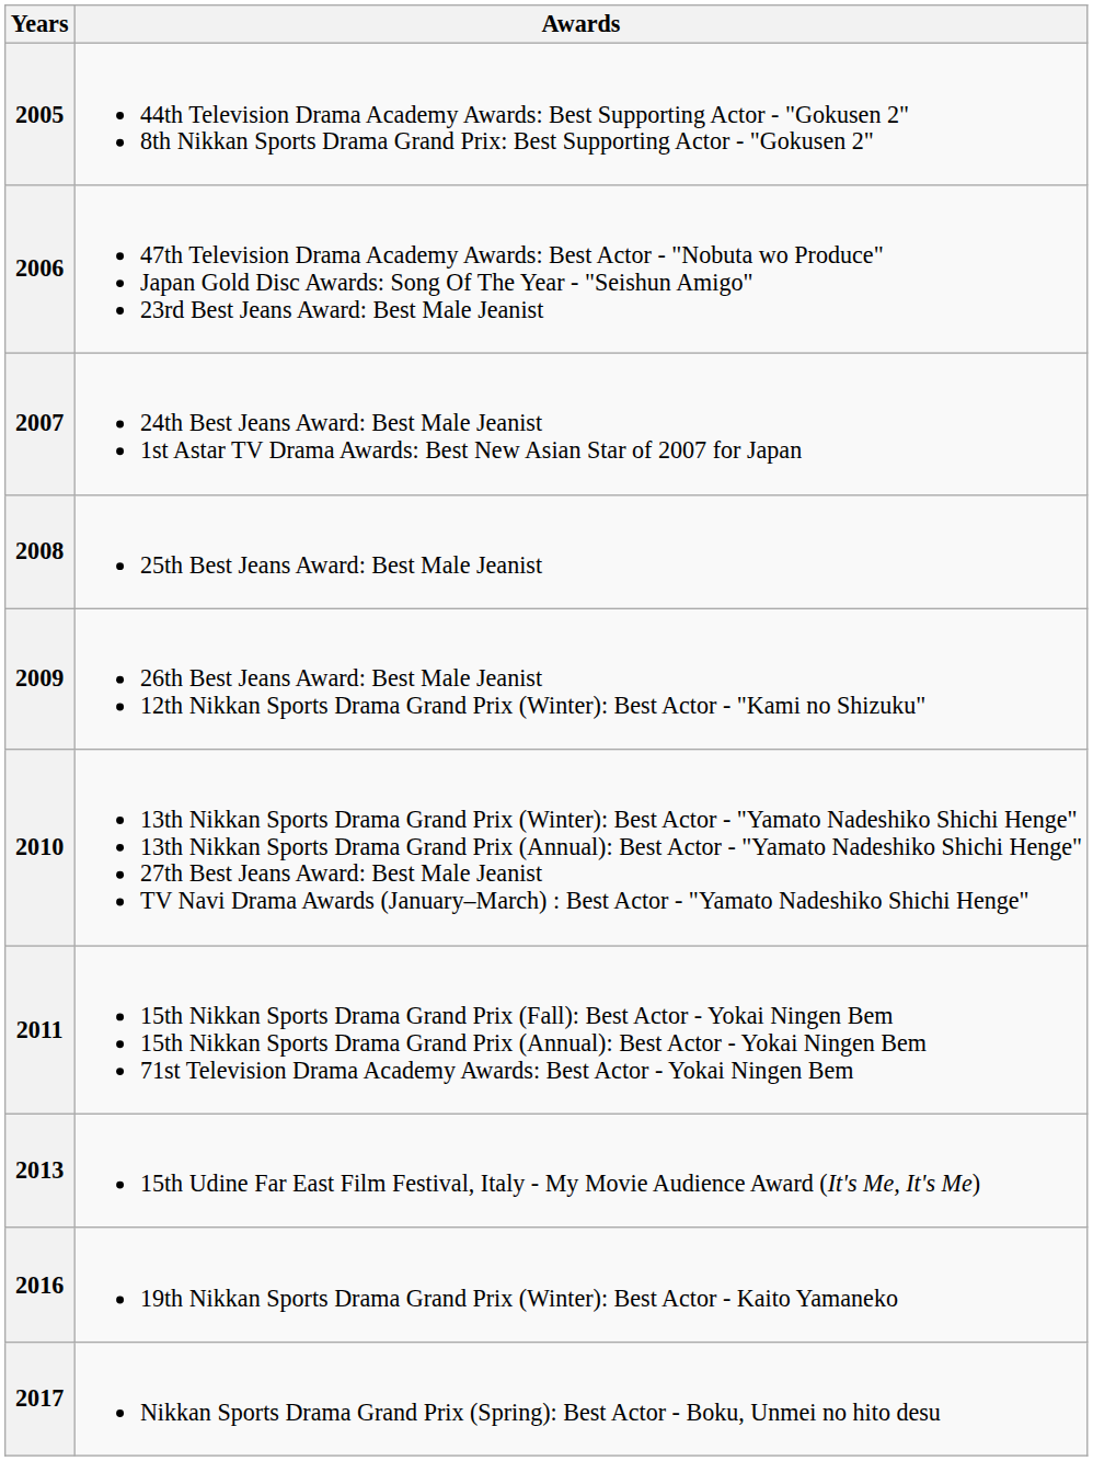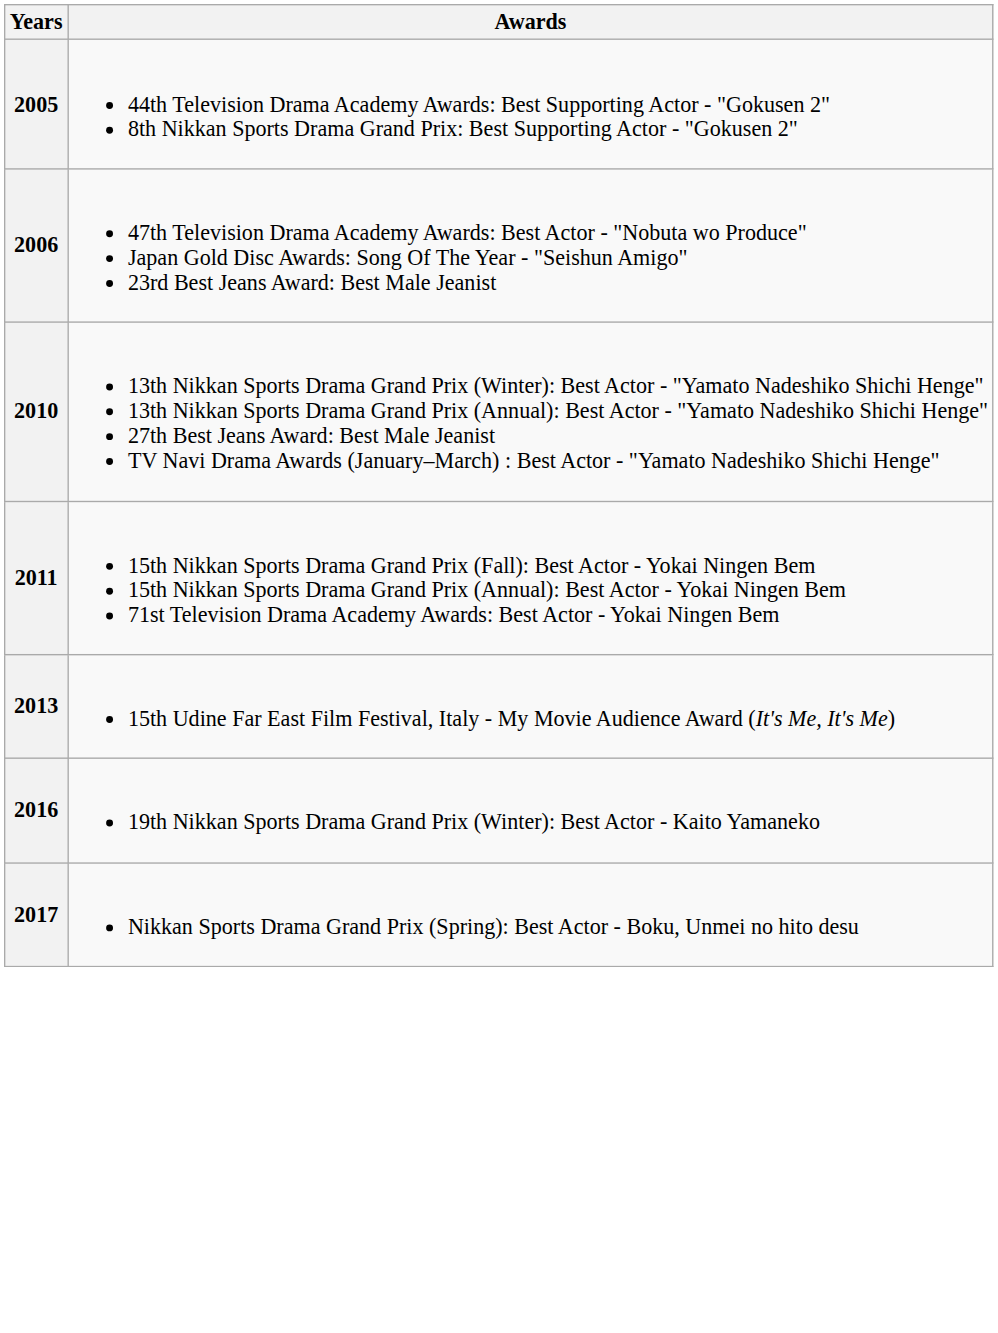- row: 2007 | 24th Best Jeans Award: Best Male Jeanist 1st Astar TV Drama Awards: Best New Asian Star of 2007 for Japan
- row: 2008 | 25th Best Jeans Award: Best Male Jeanist
- row: 2009 | 26th Best Jeans Award: Best Male Jeanist 12th Nikkan Sports Drama Grand Prix (Winter): Best Actor - "Kami no Shizuku"
